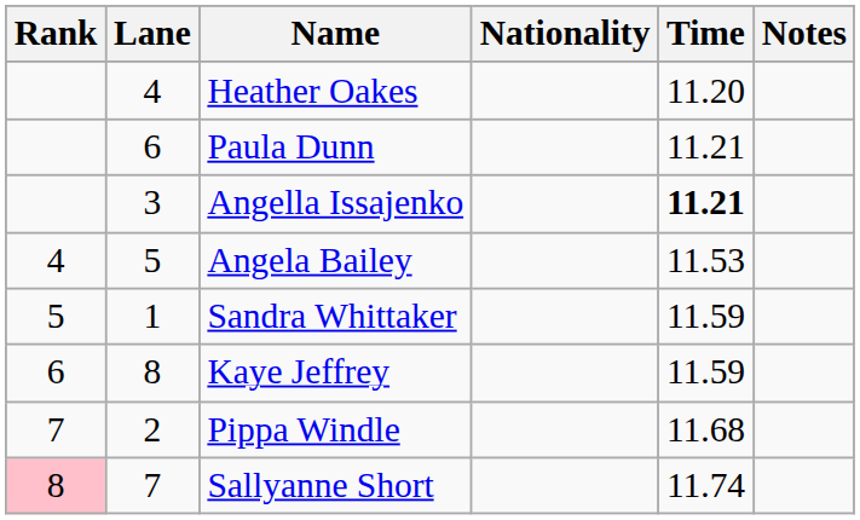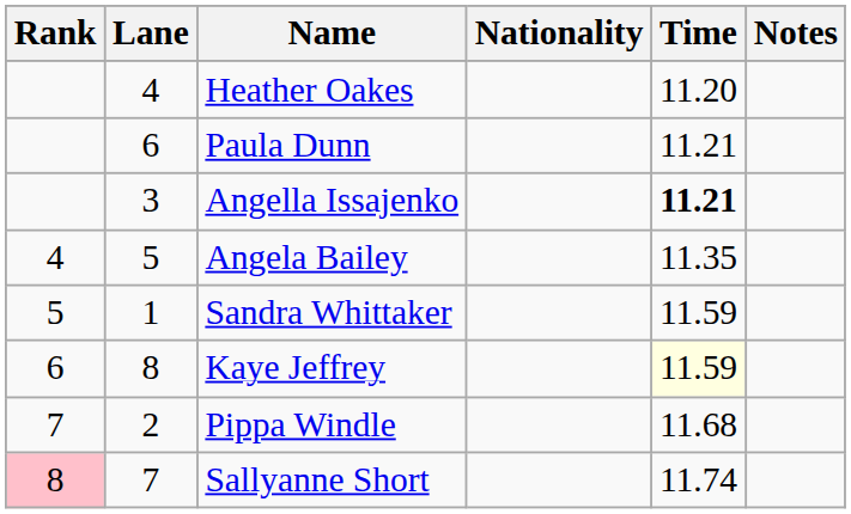Angela Bailey | Time: 11.53 -> 11.35
Kaye Jeffrey | Time: no background -> lightyellow background
